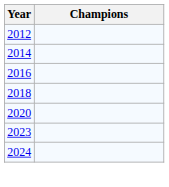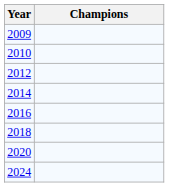+ row: 2009
+ row: 2010
- row: 2023
